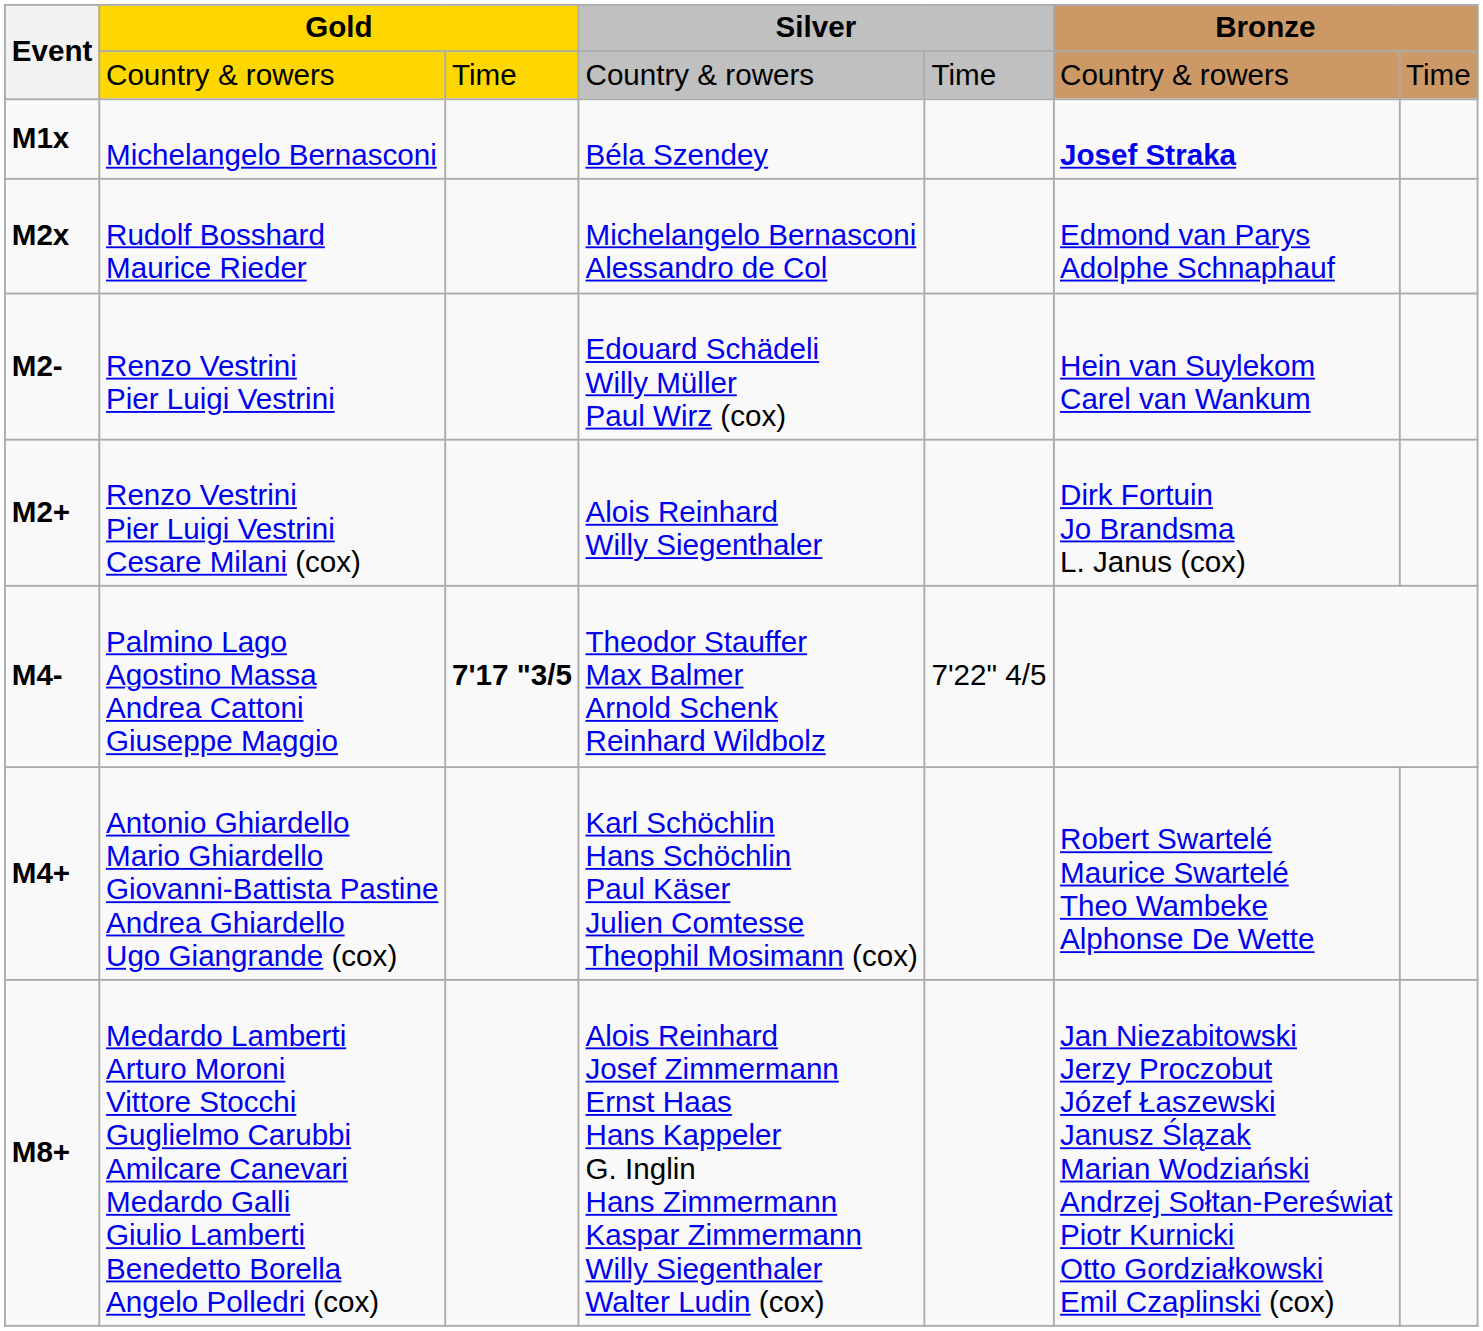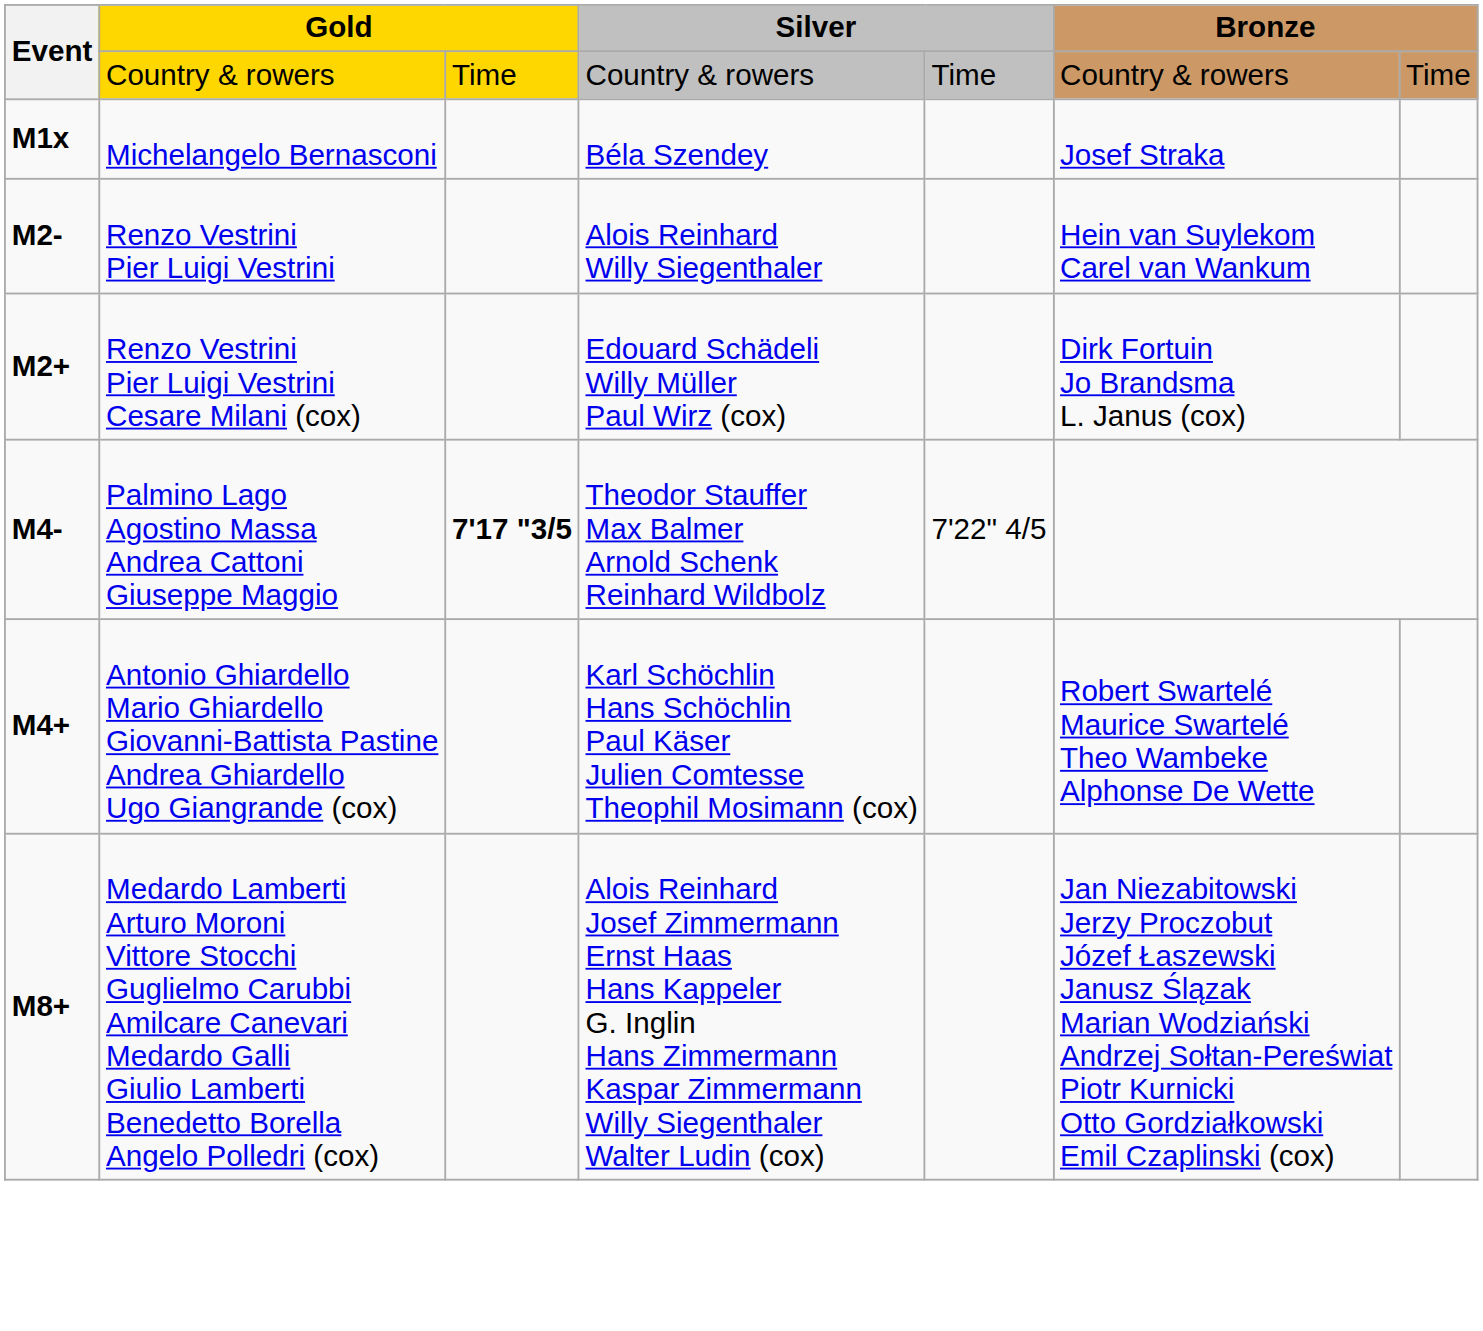Michelangelo Bernasconi | column 6: bold -> normal
- row: M2x | Rudolf Bosshard Maurice Rieder | Michelangelo Bernasconi Alessandro de Col | Edmond van Parys Adolphe Schnaphauf
Renzo Vestrini Pier Luigi Vestrini | column 4: Edouard Schädeli Willy Müller Paul Wirz (cox) -> Alois Reinhard Willy Siegenthaler
Renzo Vestrini Pier Luigi Vestrini Cesare Milani (cox) | column 4: Alois Reinhard Willy Siegenthaler -> Edouard Schädeli Willy Müller Paul Wirz (cox)
